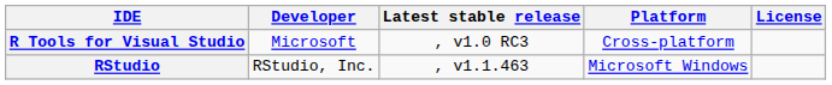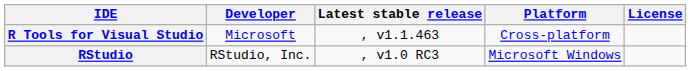R Tools for Visual Studio | Latest stable release: , v1.0 RC3 -> , v1.1.463
RStudio | Latest stable release: , v1.1.463 -> , v1.0 RC3
